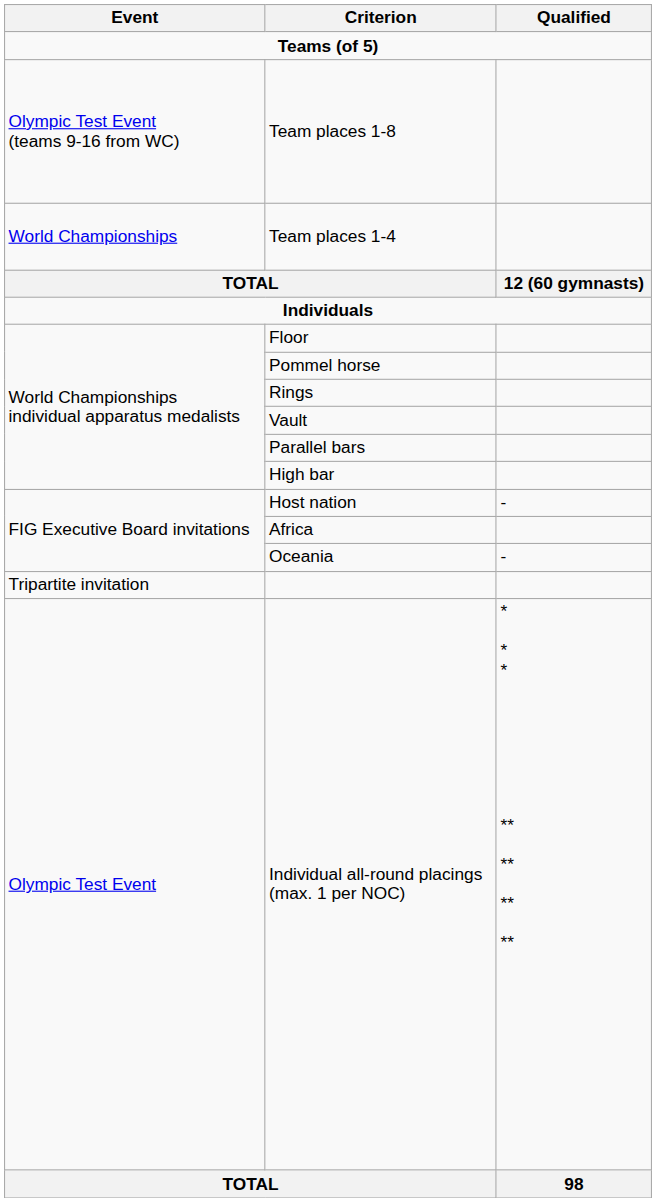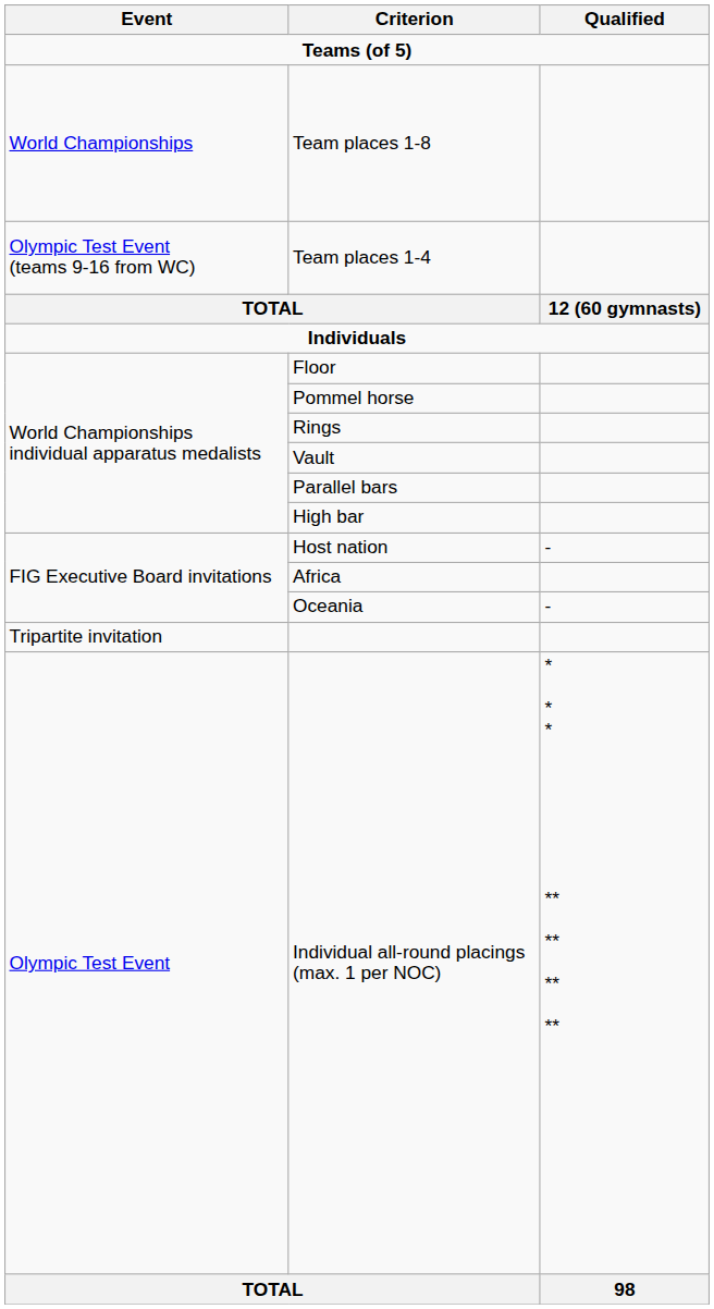Team places 1-8 | Event: Olympic Test Event (teams 9-16 from WC) -> World Championships
Team places 1-4 | Event: World Championships -> Olympic Test Event (teams 9-16 from WC)
